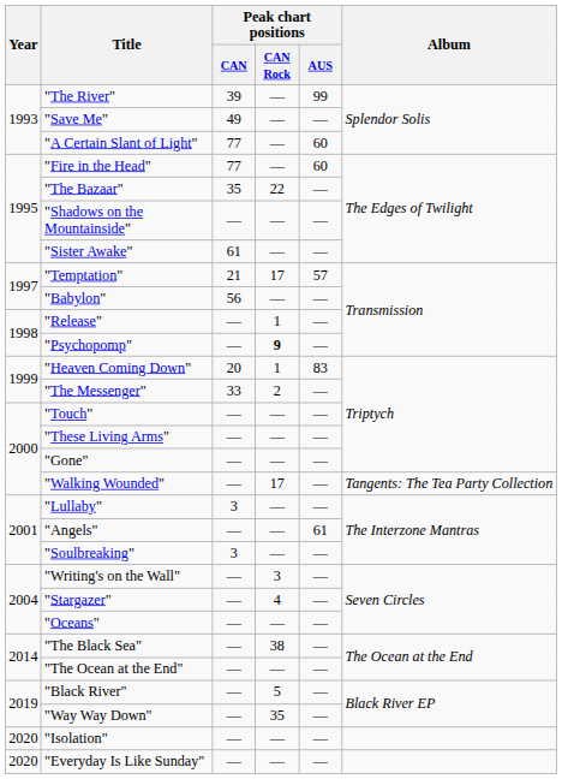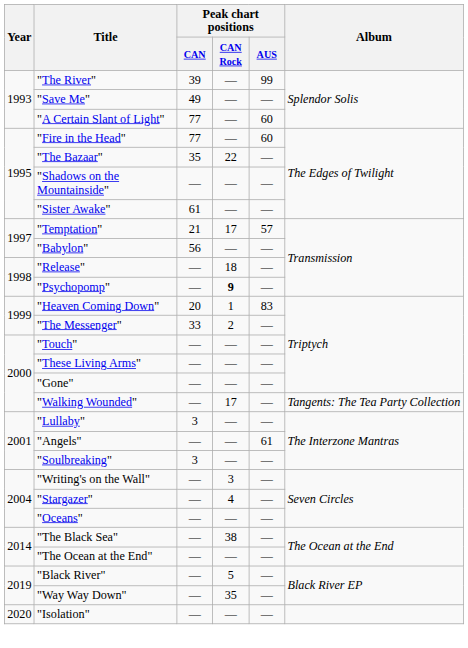"Release" | Peak chart positions / CAN Rock: 1 -> 18
- row: 2020 | "Everyday Is Like Sunday" | — | — | —
